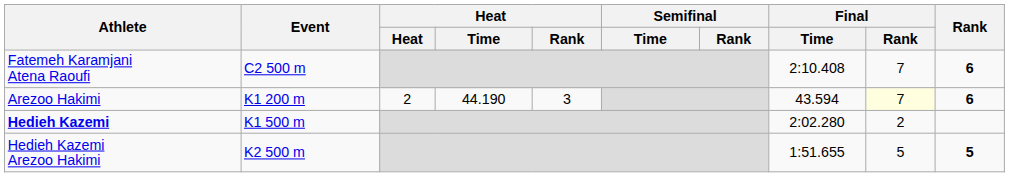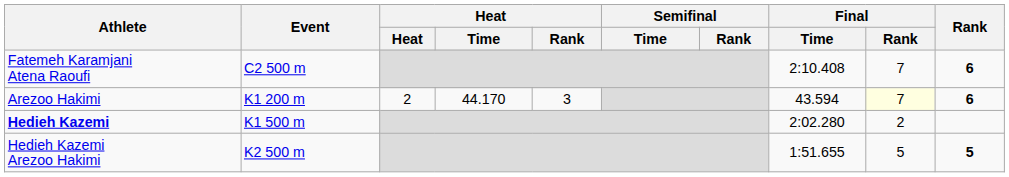Arezoo Hakimi | Heat / Time: 44.190 -> 44.170
